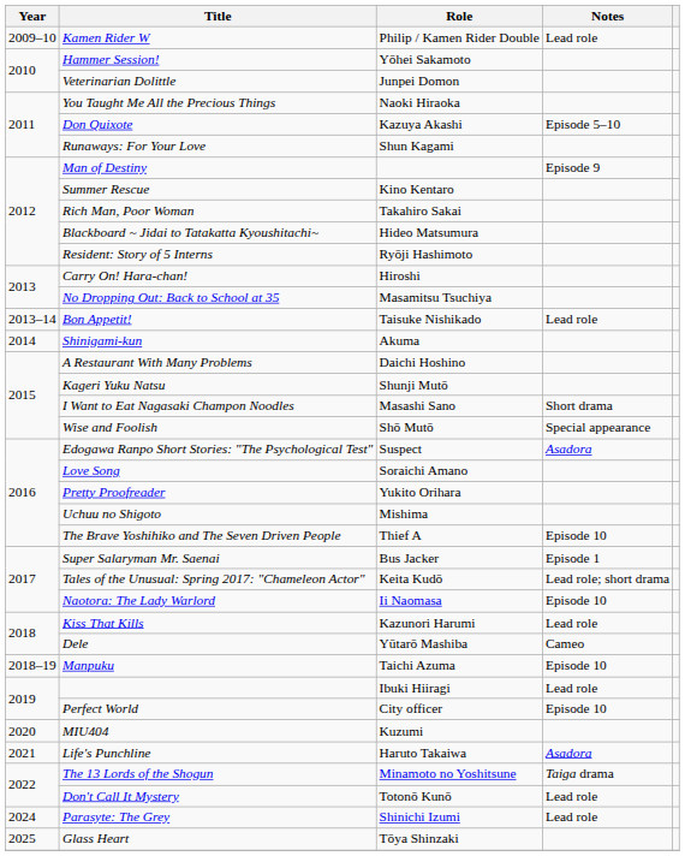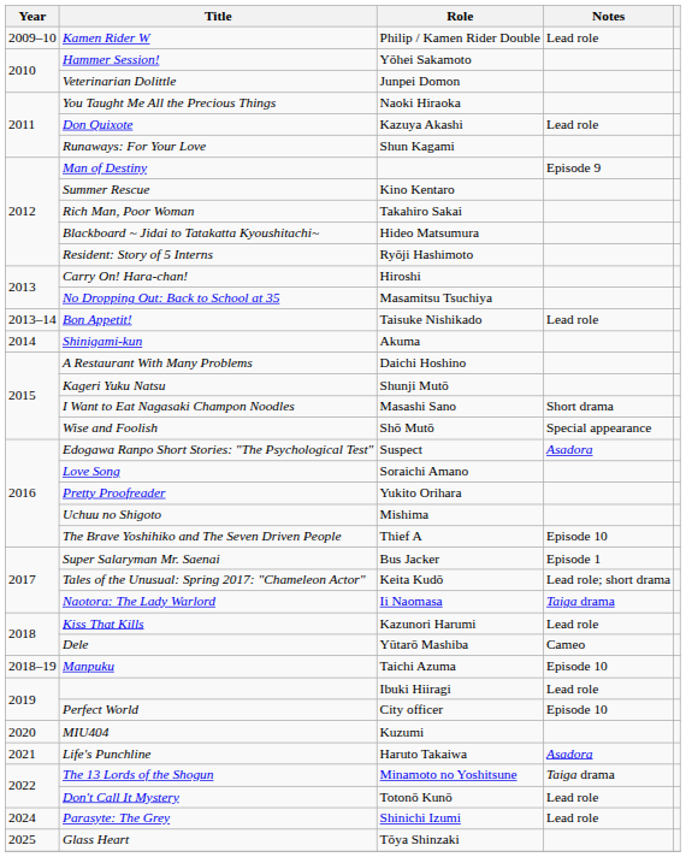Don Quixote | Notes: Episode 5–10 -> Lead role
Naotora: The Lady Warlord | Notes: Episode 10 -> Taiga drama
